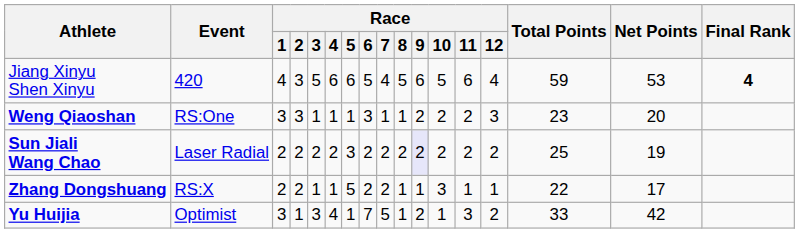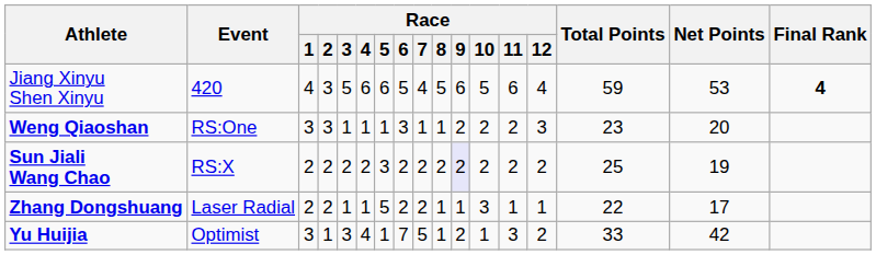Sun Jiali Wang Chao | Event: Laser Radial -> RS:X
Zhang Dongshuang | Event: RS:X -> Laser Radial
